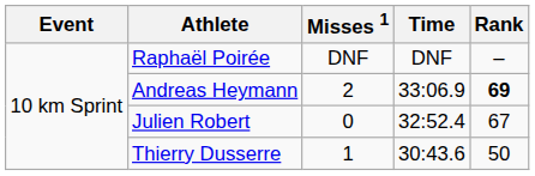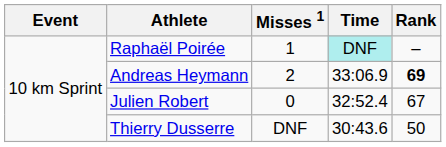Raphaël Poirée | Misses 1: DNF -> 1
Raphaël Poirée | Time: no background -> paleturquoise background
Thierry Dusserre | Misses 1: 1 -> DNF
